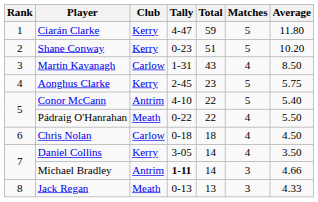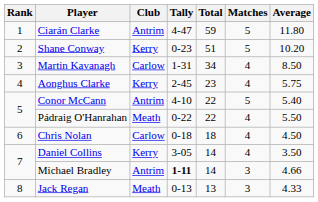Ciarán Clarke | Club: Kerry -> Antrim
Martin Kavanagh | Total: 43 -> 34
Aonghus Clarke | Matches: 5 -> 4
